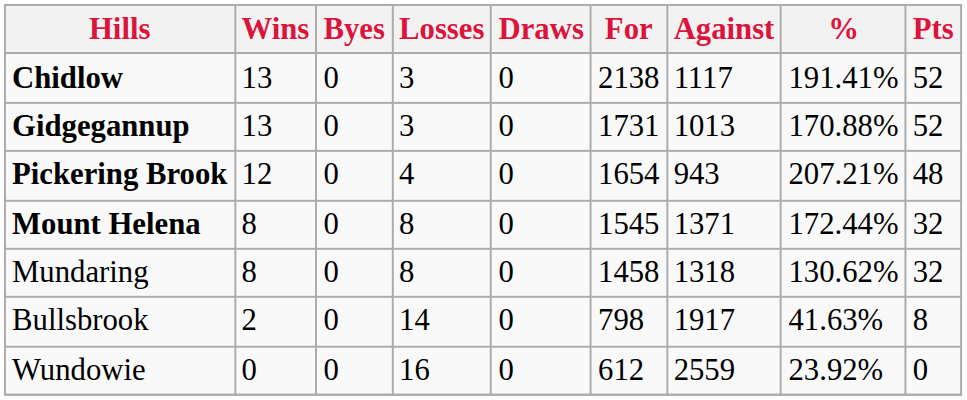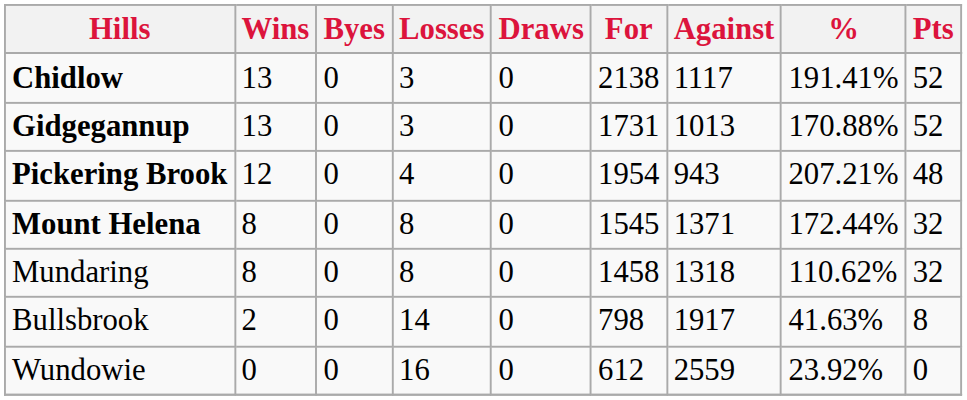Pickering Brook | For: 1654 -> 1954
Mundaring | %: 130.62% -> 110.62%
